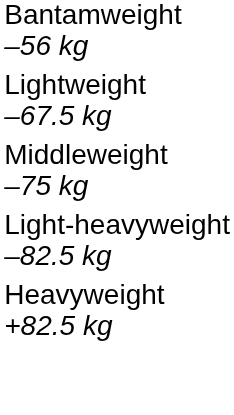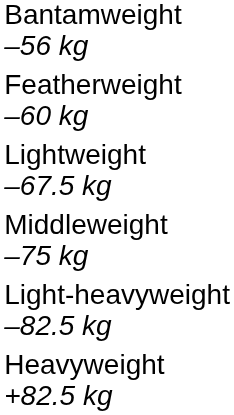+ row: Featherweight –60 kg
